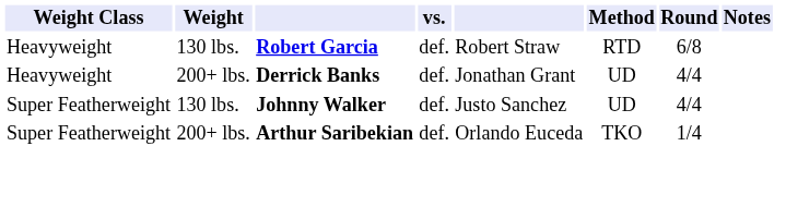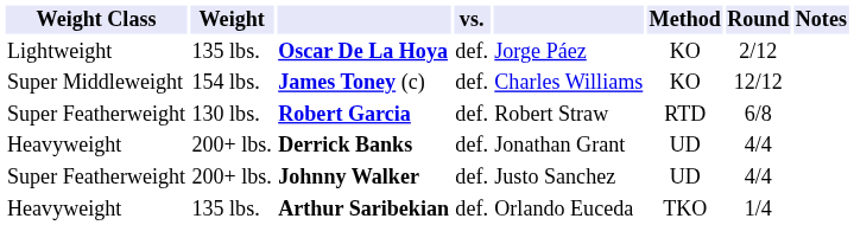+ row: Lightweight | 135 lbs. | Oscar De La Hoya | def. | Jorge Páez | KO | 2/12
+ row: Super Middleweight | 154 lbs. | James Toney (c) | def. | Charles Williams | KO | 12/12
Robert Garcia | Weight Class: Heavyweight -> Super Featherweight
Johnny Walker | Weight: 130 lbs. -> 200+ lbs.
Arthur Saribekian | Weight Class: Super Featherweight -> Heavyweight
Arthur Saribekian | Weight: 200+ lbs. -> 135 lbs.
